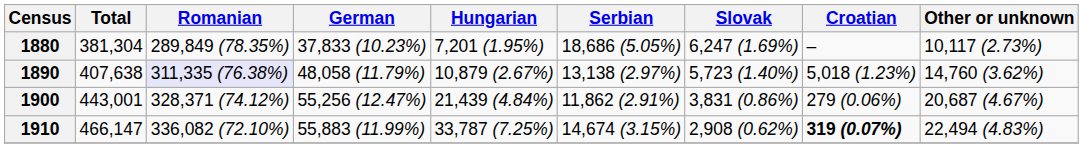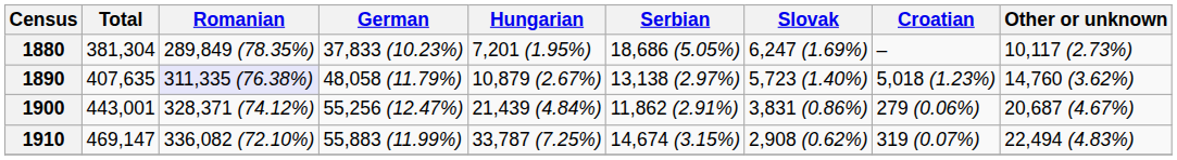1890 | Total: 407,638 -> 407,635
1910 | Total: 466,147 -> 469,147
1910 | Croatian: bold -> normal
